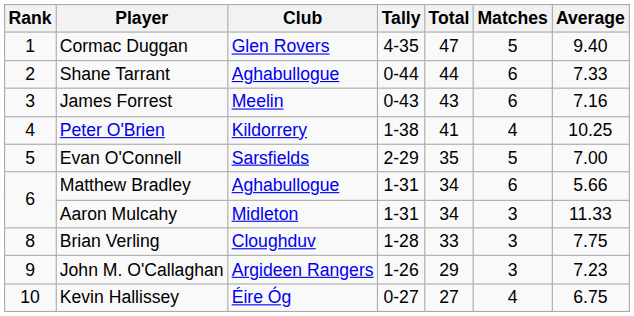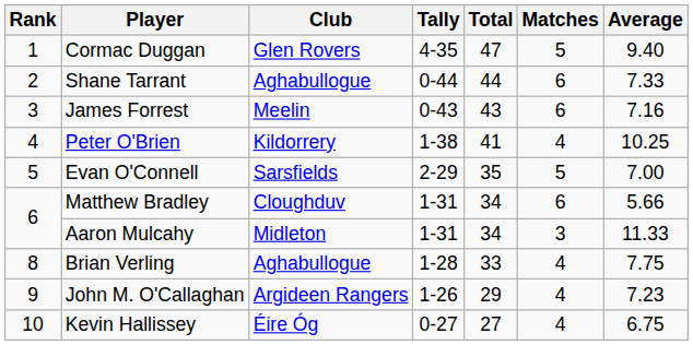Matthew Bradley | Club: Aghabullogue -> Cloughduv
Brian Verling | Club: Cloughduv -> Aghabullogue
Brian Verling | Matches: 3 -> 4
John M. O'Callaghan | Matches: 3 -> 4
